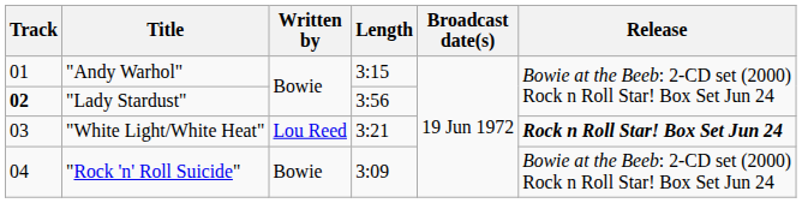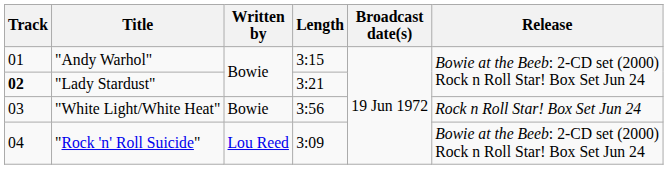"Lady Stardust" | Length: 3:56 -> 3:21
"White Light/White Heat" | Written by: Lou Reed -> Bowie
"White Light/White Heat" | Length: 3:21 -> 3:56
"White Light/White Heat" | Release: bold -> normal
"Rock 'n' Roll Suicide" | Written by: Bowie -> Lou Reed
